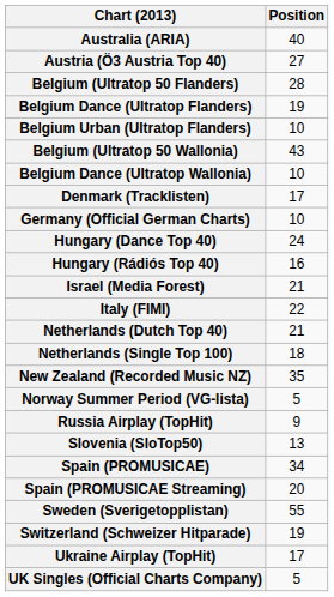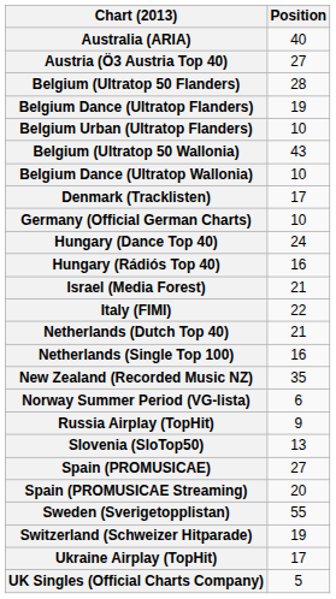Netherlands (Single Top 100) | Position: 18 -> 16
Norway Summer Period (VG-lista) | Position: 5 -> 6
Spain (PROMUSICAE) | Position: 34 -> 27
